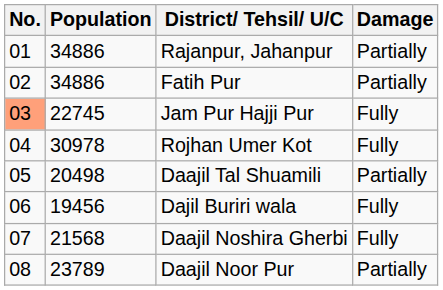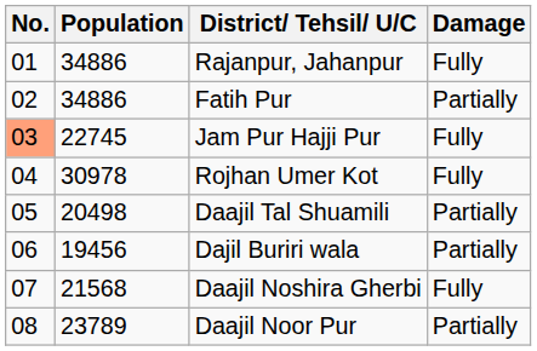Rajanpur, Jahanpur | Damage: Partially -> Fully
Dajil Buriri wala | Damage: Fully -> Partially
